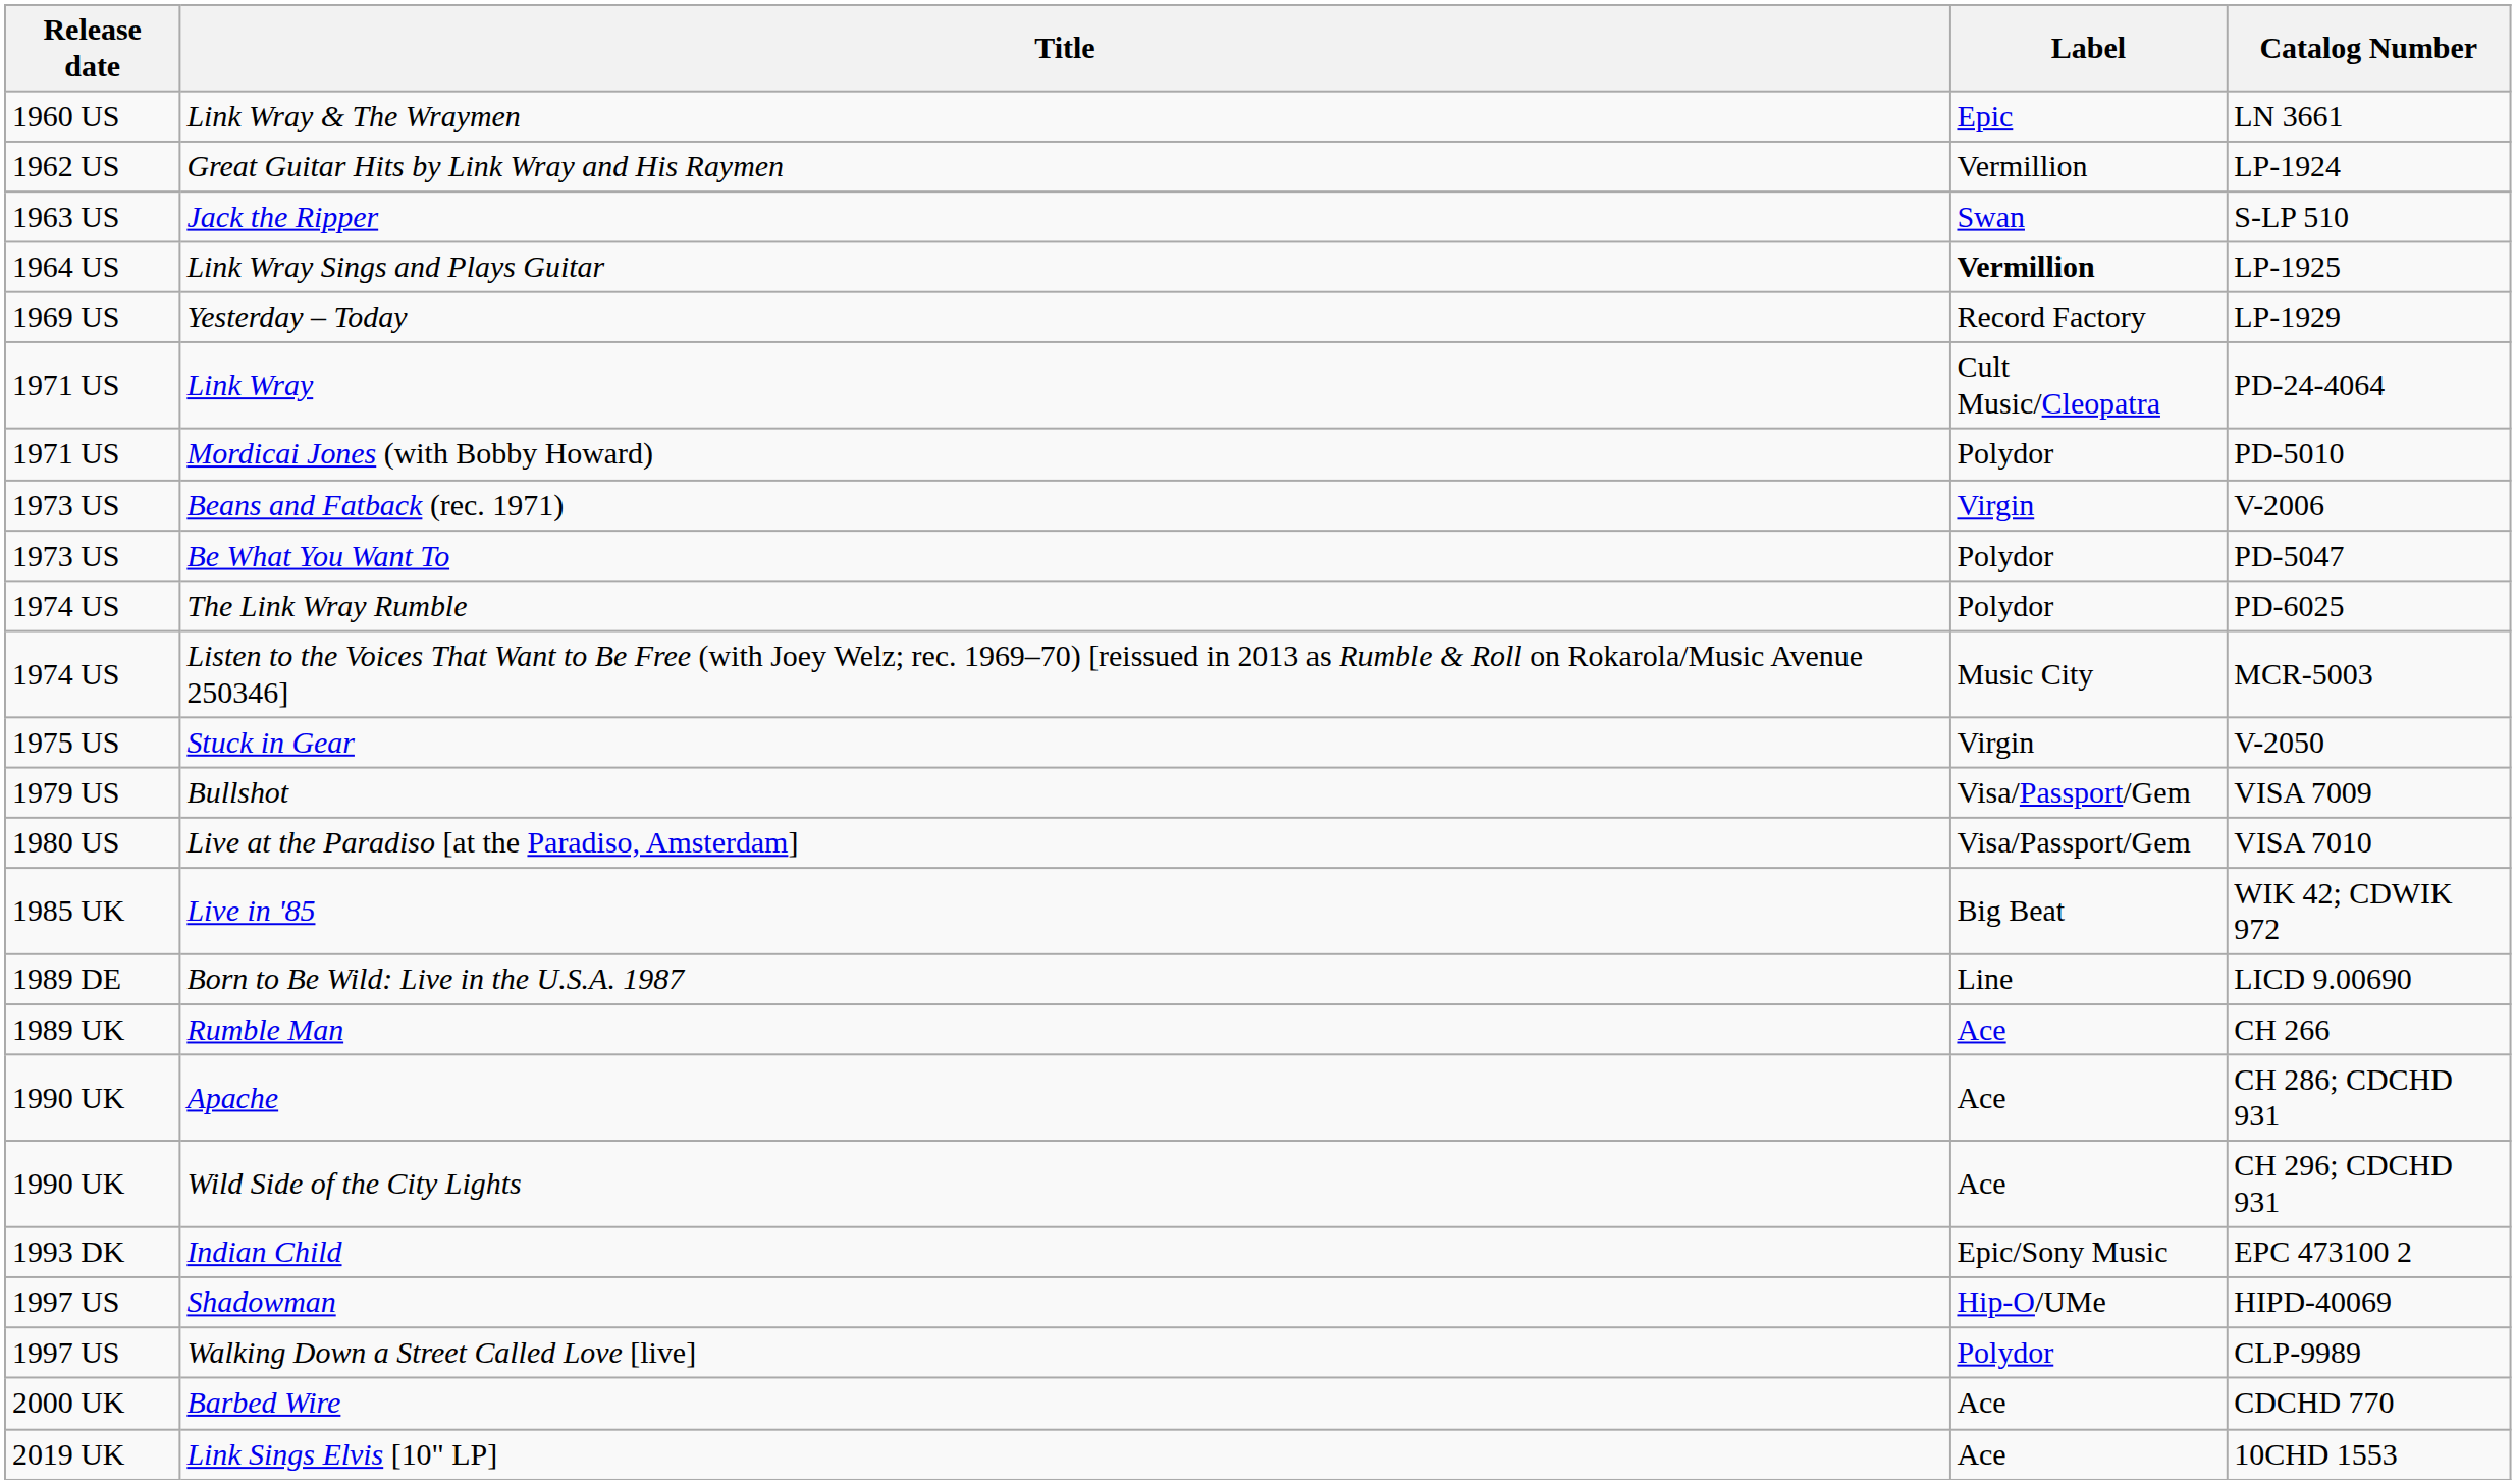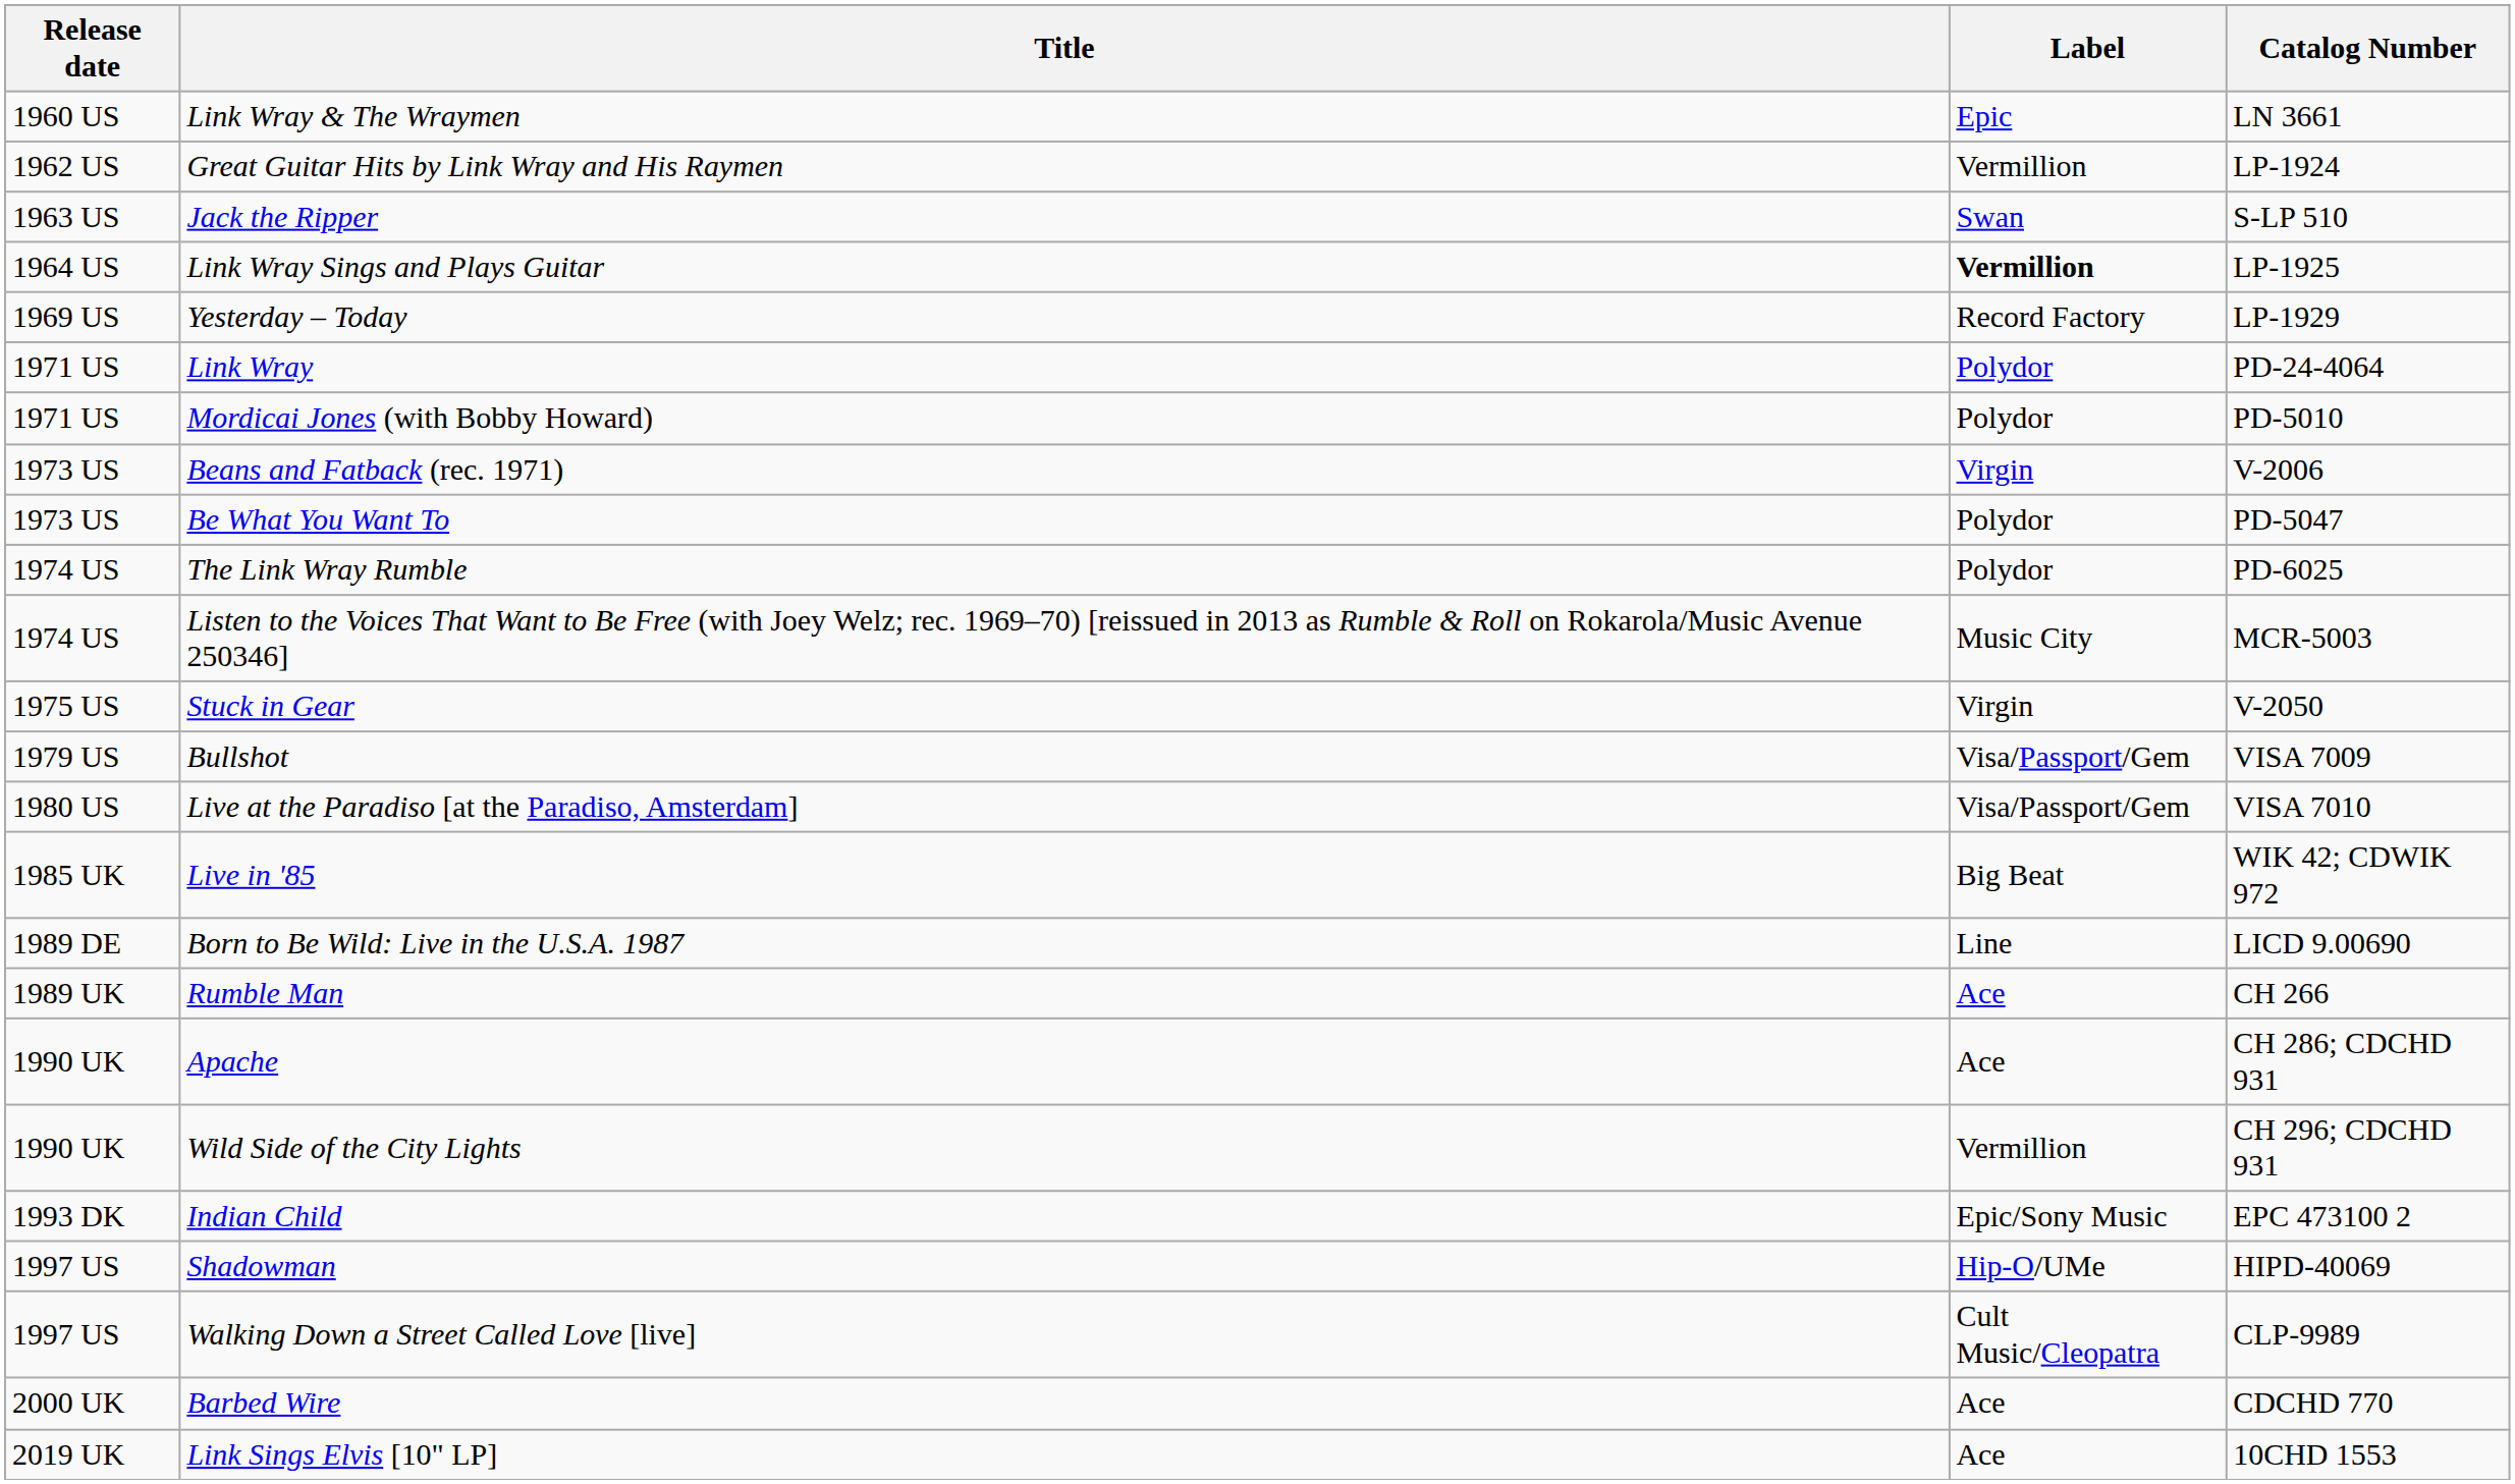Link Wray | Label: Cult Music/Cleopatra -> Polydor
Wild Side of the City Lights | Label: Ace -> Vermillion
Walking Down a Street Called Love [live] | Label: Polydor -> Cult Music/Cleopatra
